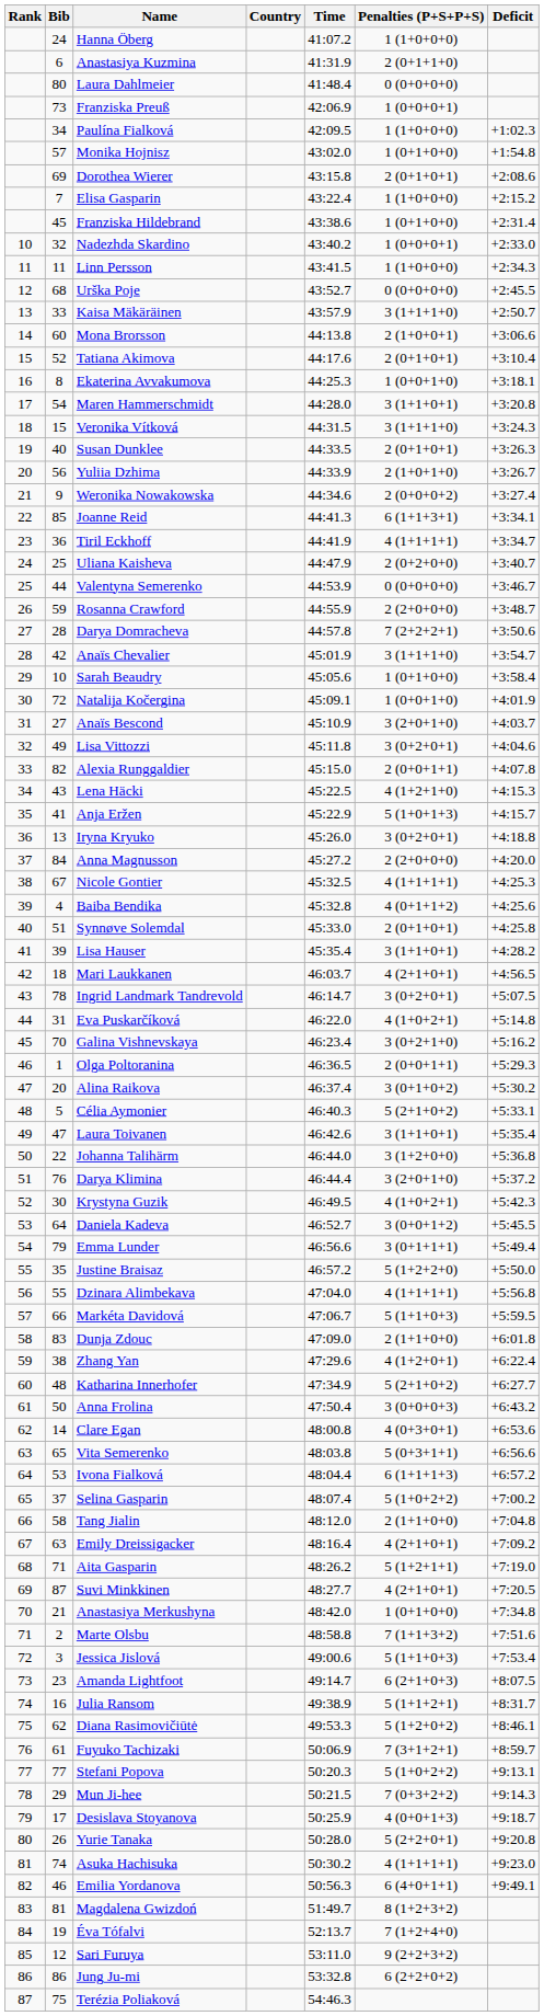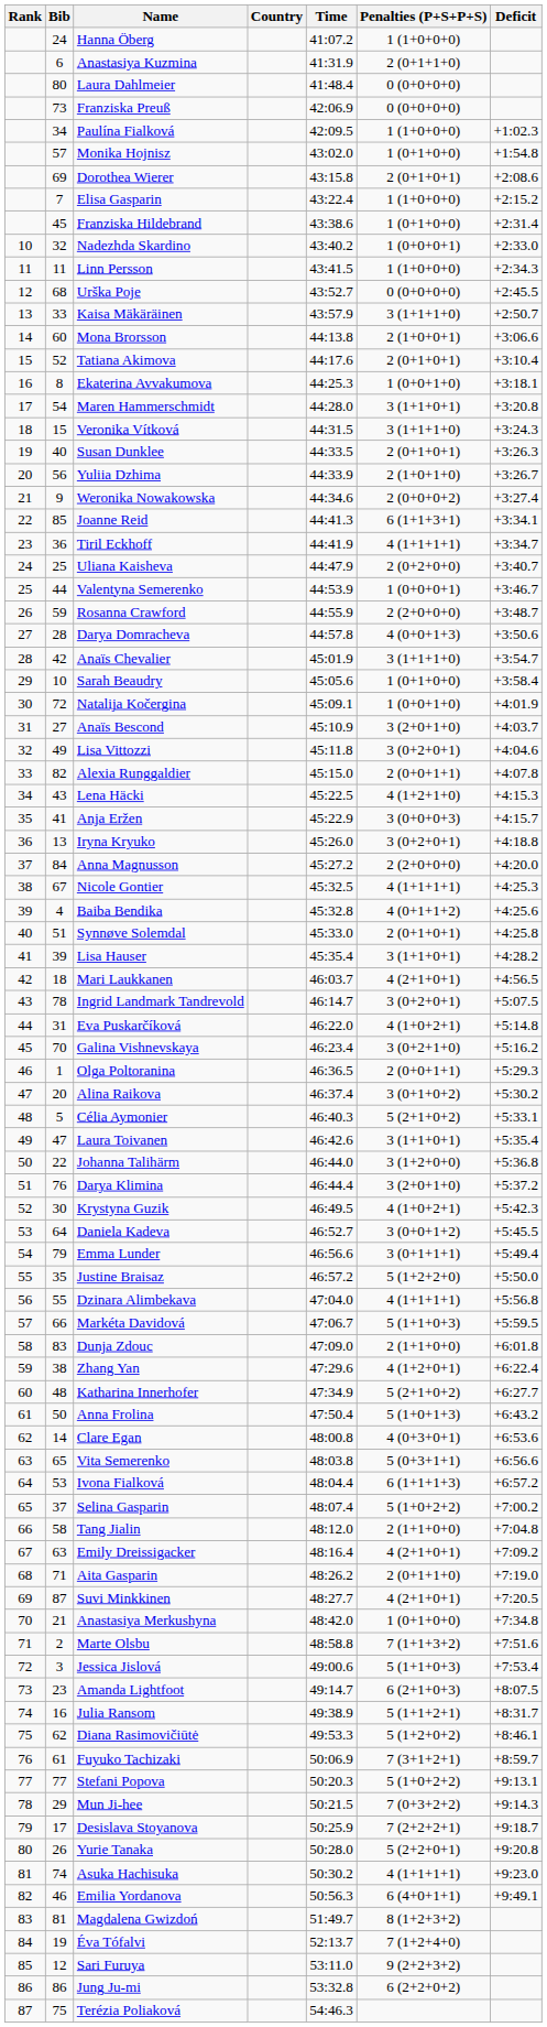Franziska Preuß | Penalties (P+S+P+S): 1 (0+0+0+1) -> 0 (0+0+0+0)
Valentyna Semerenko | Penalties (P+S+P+S): 0 (0+0+0+0) -> 1 (0+0+0+1)
Darya Domracheva | Penalties (P+S+P+S): 7 (2+2+2+1) -> 4 (0+0+1+3)
Anja Eržen | Penalties (P+S+P+S): 5 (1+0+1+3) -> 3 (0+0+0+3)
Anna Frolina | Penalties (P+S+P+S): 3 (0+0+0+3) -> 5 (1+0+1+3)
Aita Gasparin | Penalties (P+S+P+S): 5 (1+2+1+1) -> 2 (0+1+1+0)
Desislava Stoyanova | Penalties (P+S+P+S): 4 (0+0+1+3) -> 7 (2+2+2+1)
